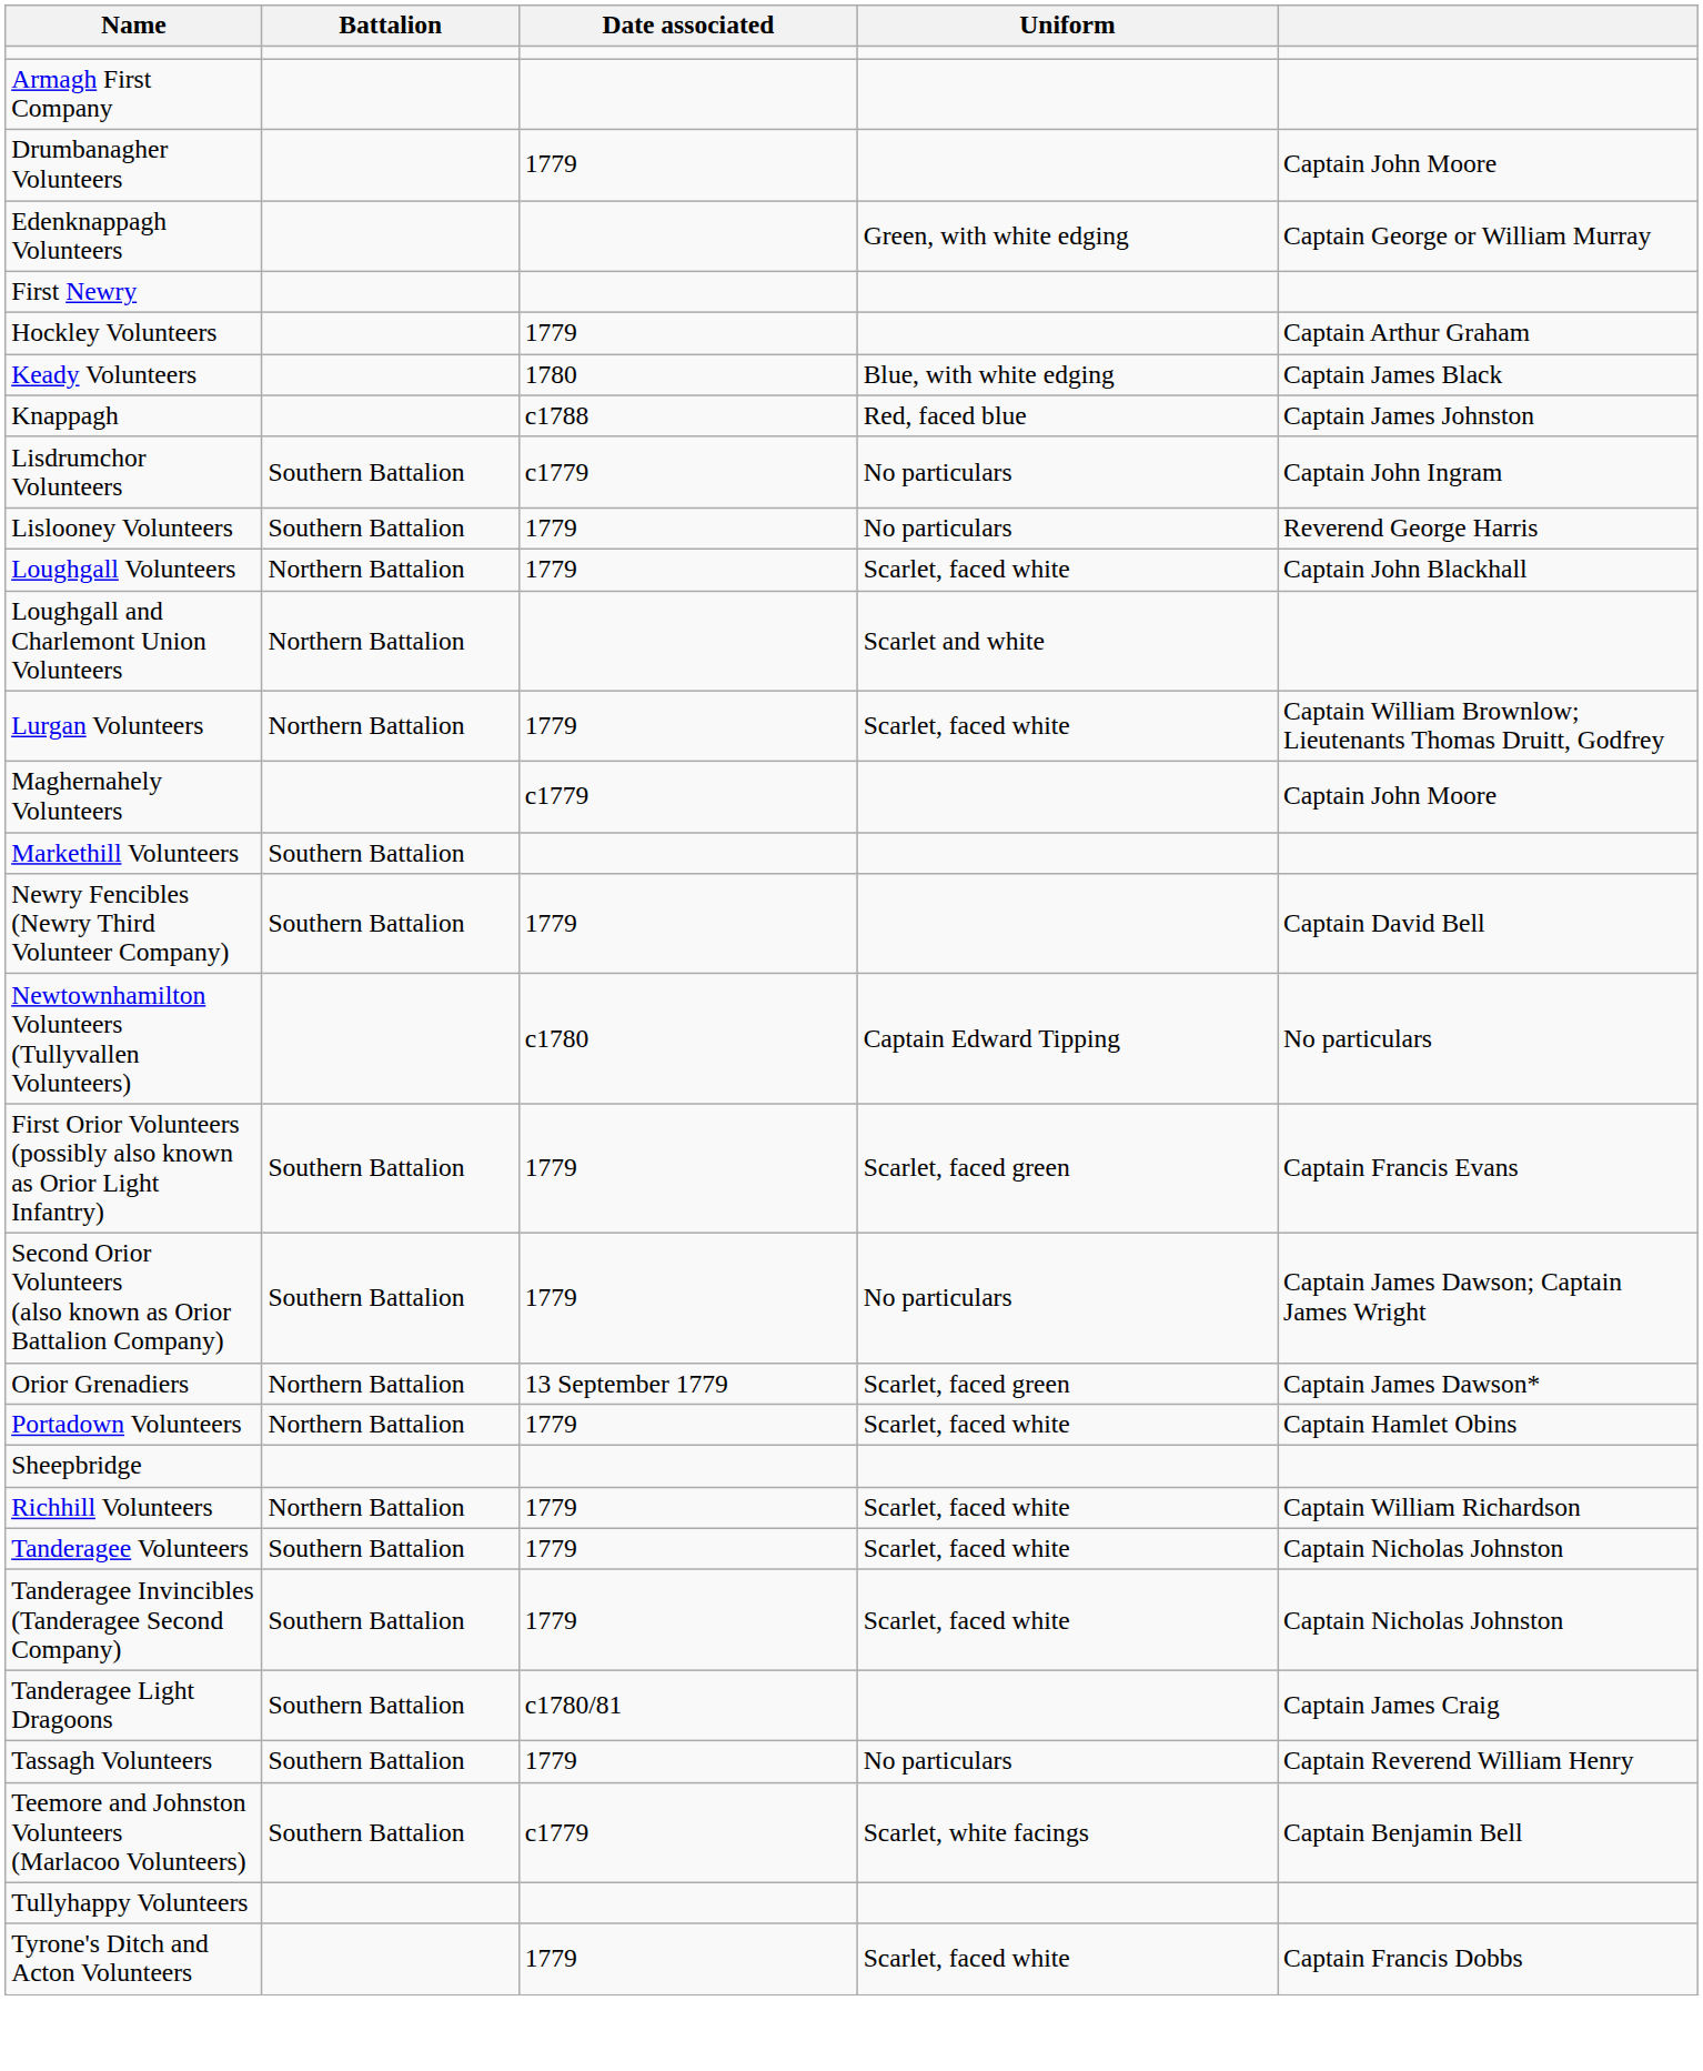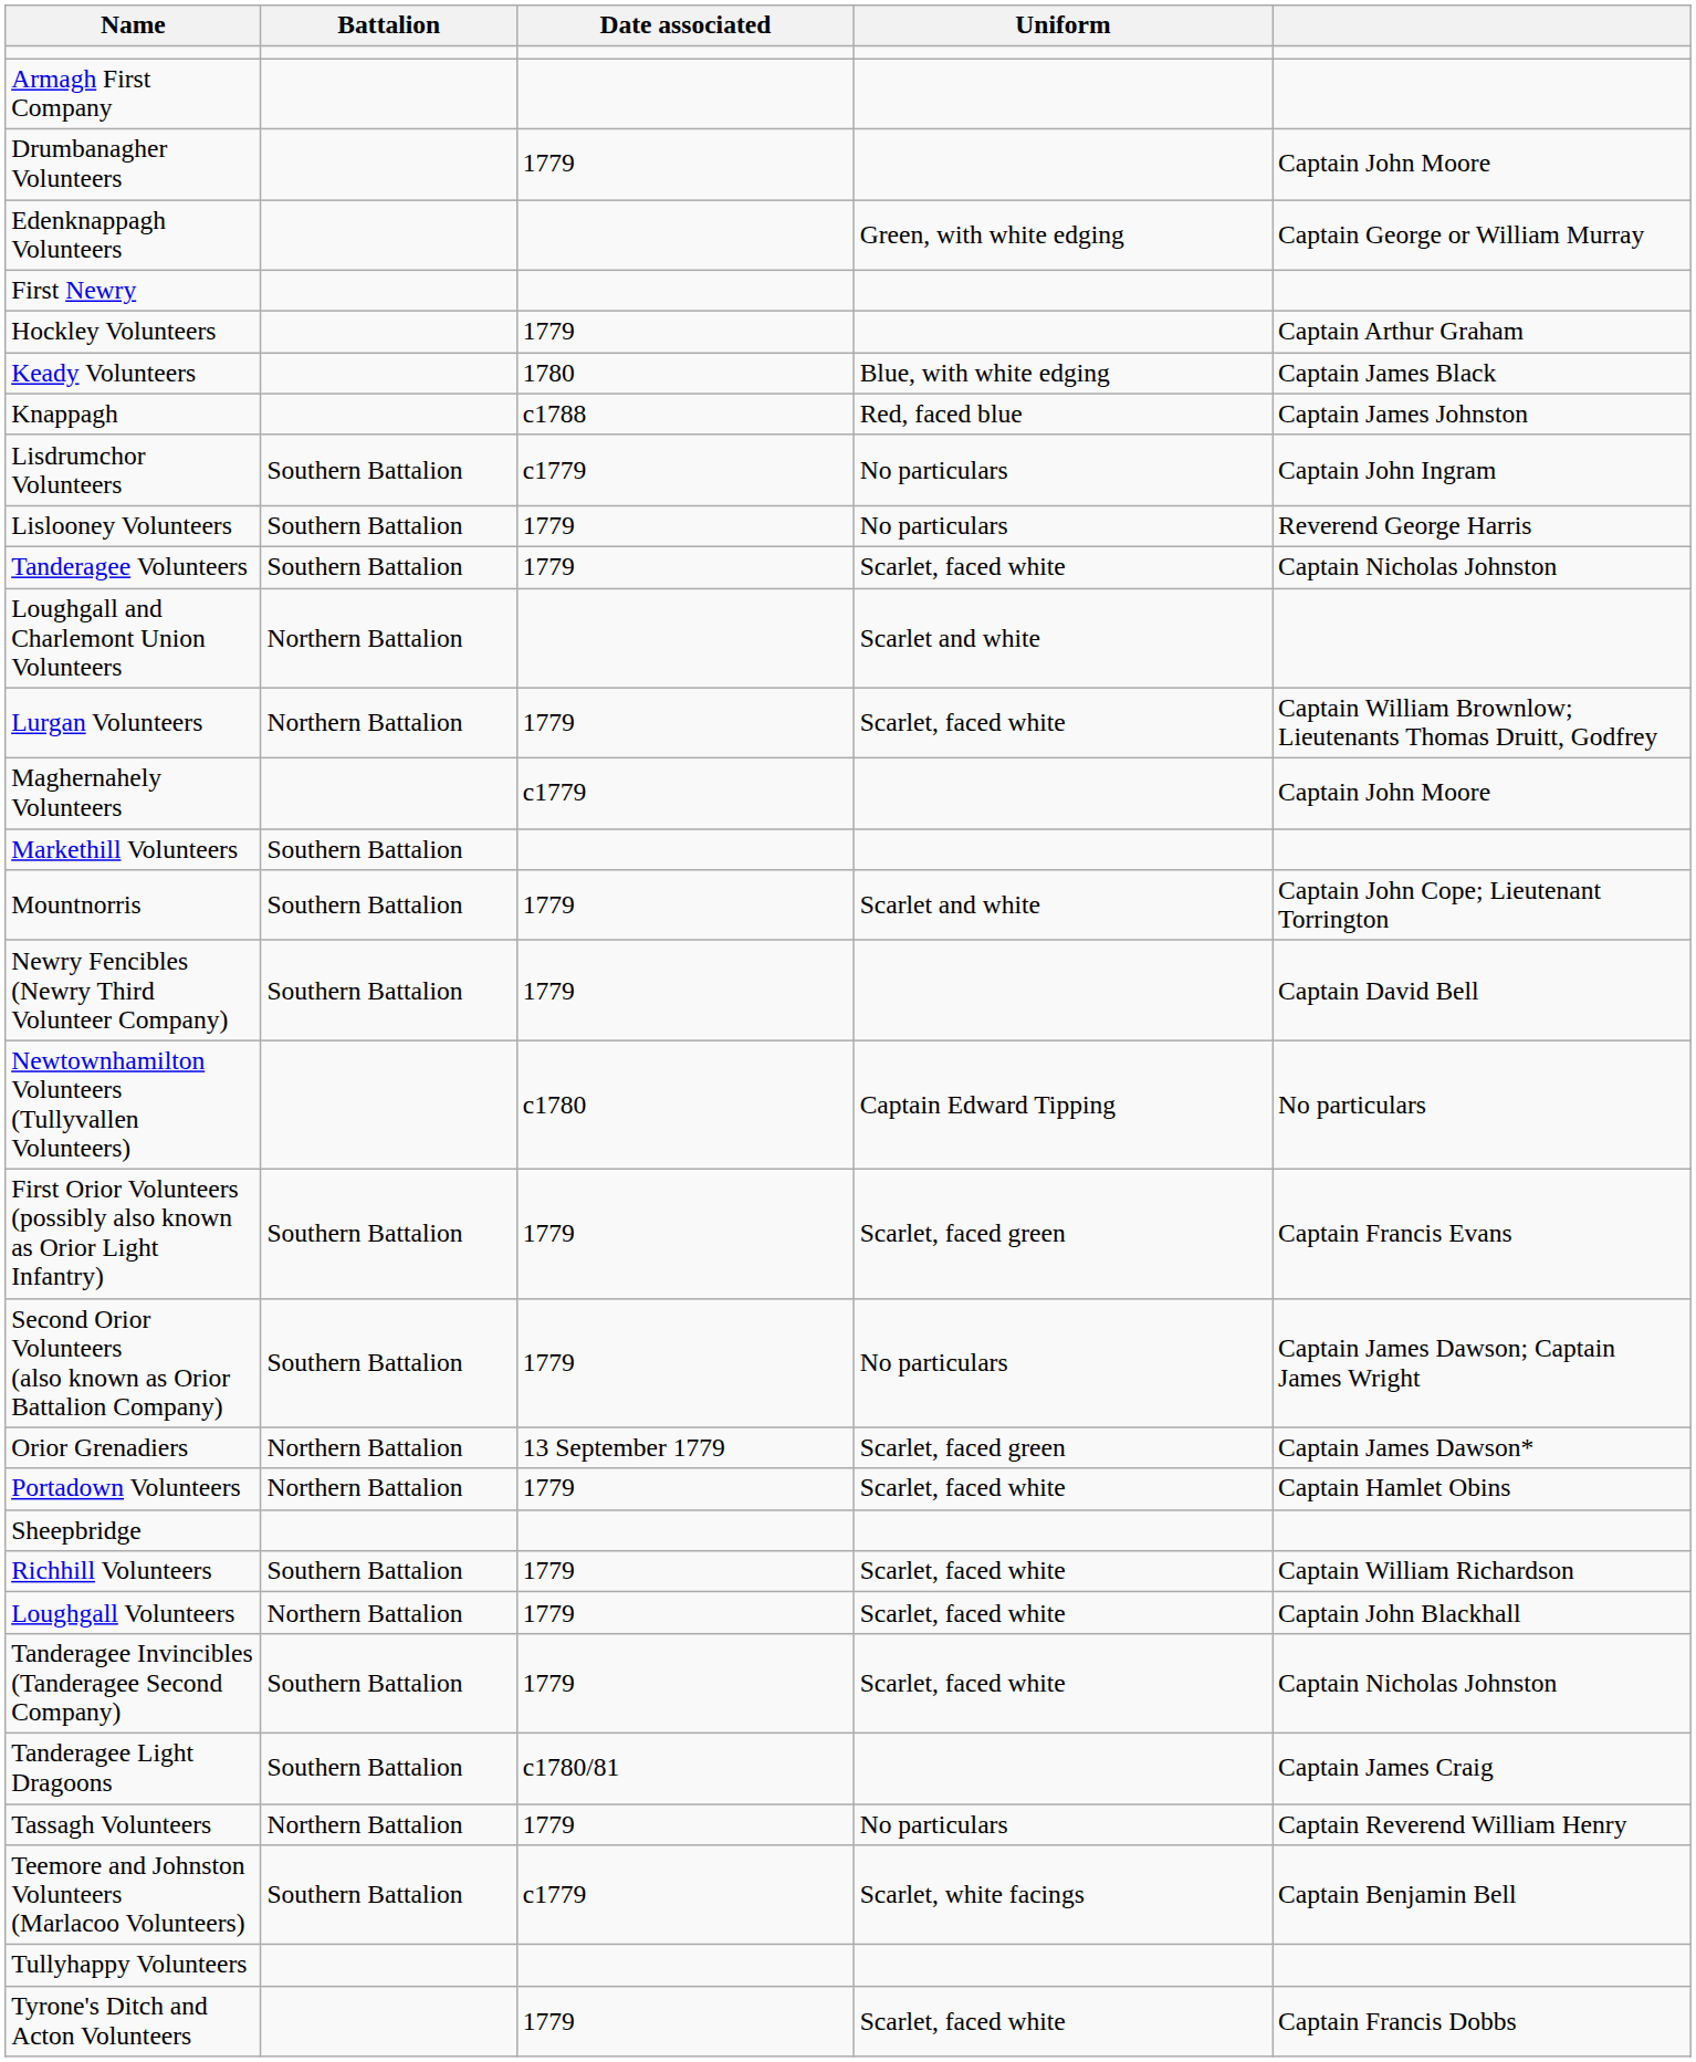rows swapped: Loughgall Volunteers <-> Tanderagee Volunteers
+ row: Mountnorris | Southern Battalion | 1779 | Scarlet and white | Captain John Cope; Lieutenant Torrington
Richhill Volunteers | Battalion: Northern Battalion -> Southern Battalion
Tassagh Volunteers | Battalion: Southern Battalion -> Northern Battalion
